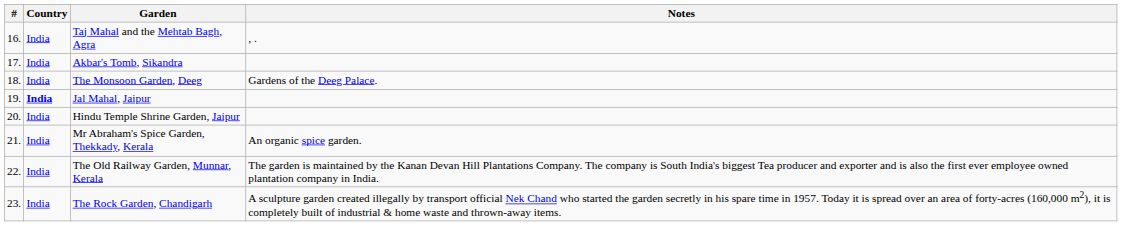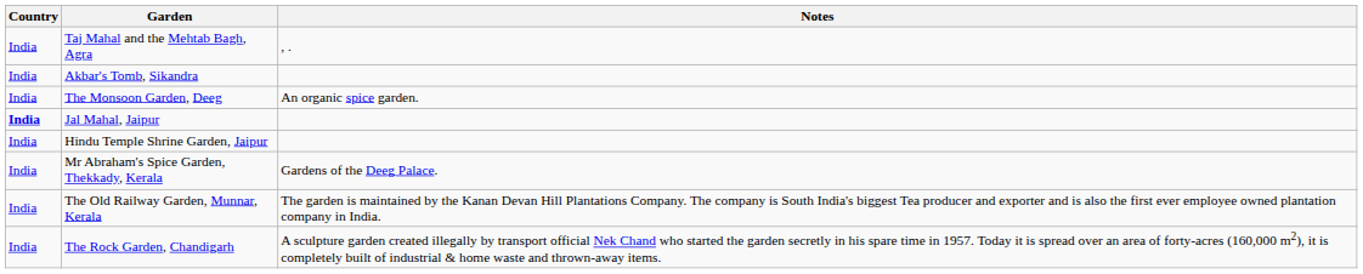- column: # | 16. | 17. | 18. | 19. | 20. | 21. | 22. | 23.
The Monsoon Garden, Deeg | Notes: Gardens of the Deeg Palace. -> An organic spice garden.
Mr Abraham's Spice Garden, Thekkady, Kerala | Notes: An organic spice garden. -> Gardens of the Deeg Palace.
